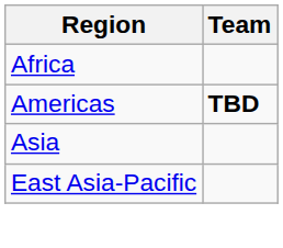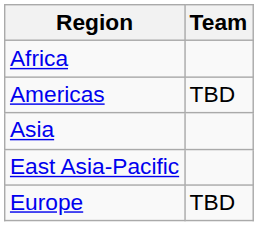Americas | Team: bold -> normal
+ row: Europe | TBD
